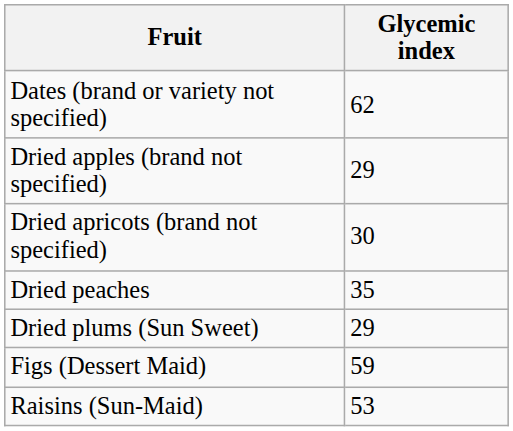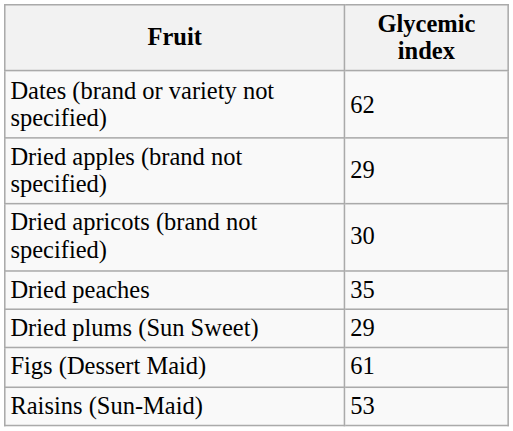Figs (Dessert Maid) | Glycemic index: 59 -> 61
